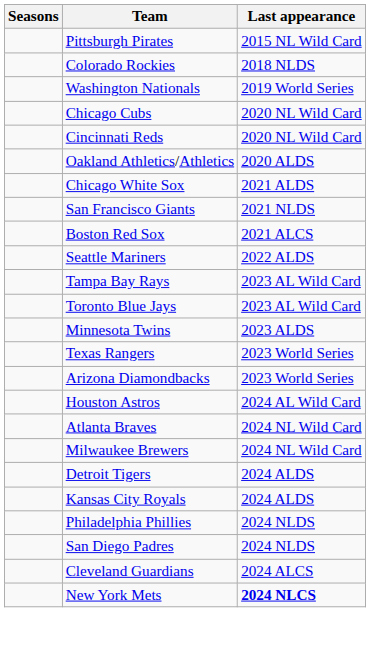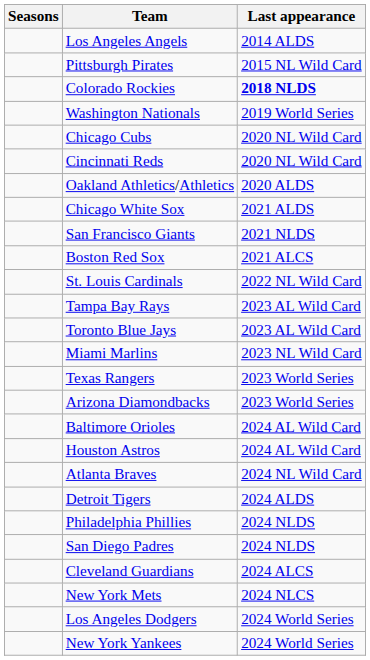+ row: Los Angeles Angels | 2014 ALDS
Colorado Rockies | Last appearance: normal -> bold
- row: Seattle Mariners | 2022 ALDS
+ row: St. Louis Cardinals | 2022 NL Wild Card
+ row: Miami Marlins | 2023 NL Wild Card
- row: Minnesota Twins | 2023 ALDS
+ row: Baltimore Orioles | 2024 AL Wild Card
- row: Milwaukee Brewers | 2024 NL Wild Card
- row: Kansas City Royals | 2024 ALDS
New York Mets | Last appearance: bold -> normal
+ row: Los Angeles Dodgers | 2024 World Series
+ row: New York Yankees | 2024 World Series
